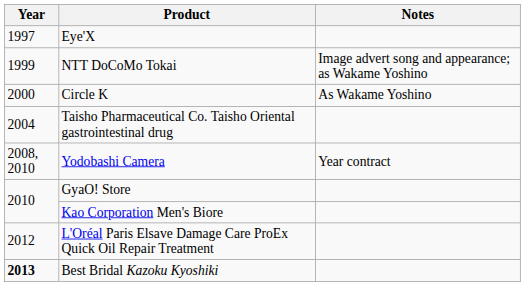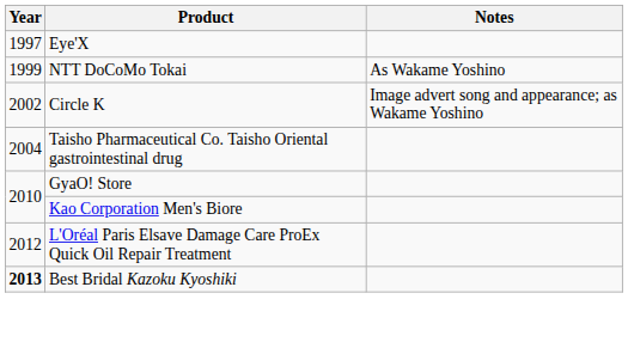NTT DoCoMo Tokai | Notes: Image advert song and appearance; as Wakame Yoshino -> As Wakame Yoshino
Circle K | Year: 2000 -> 2002
Circle K | Notes: As Wakame Yoshino -> Image advert song and appearance; as Wakame Yoshino
- row: 2008, 2010 | Yodobashi Camera | Year contract
